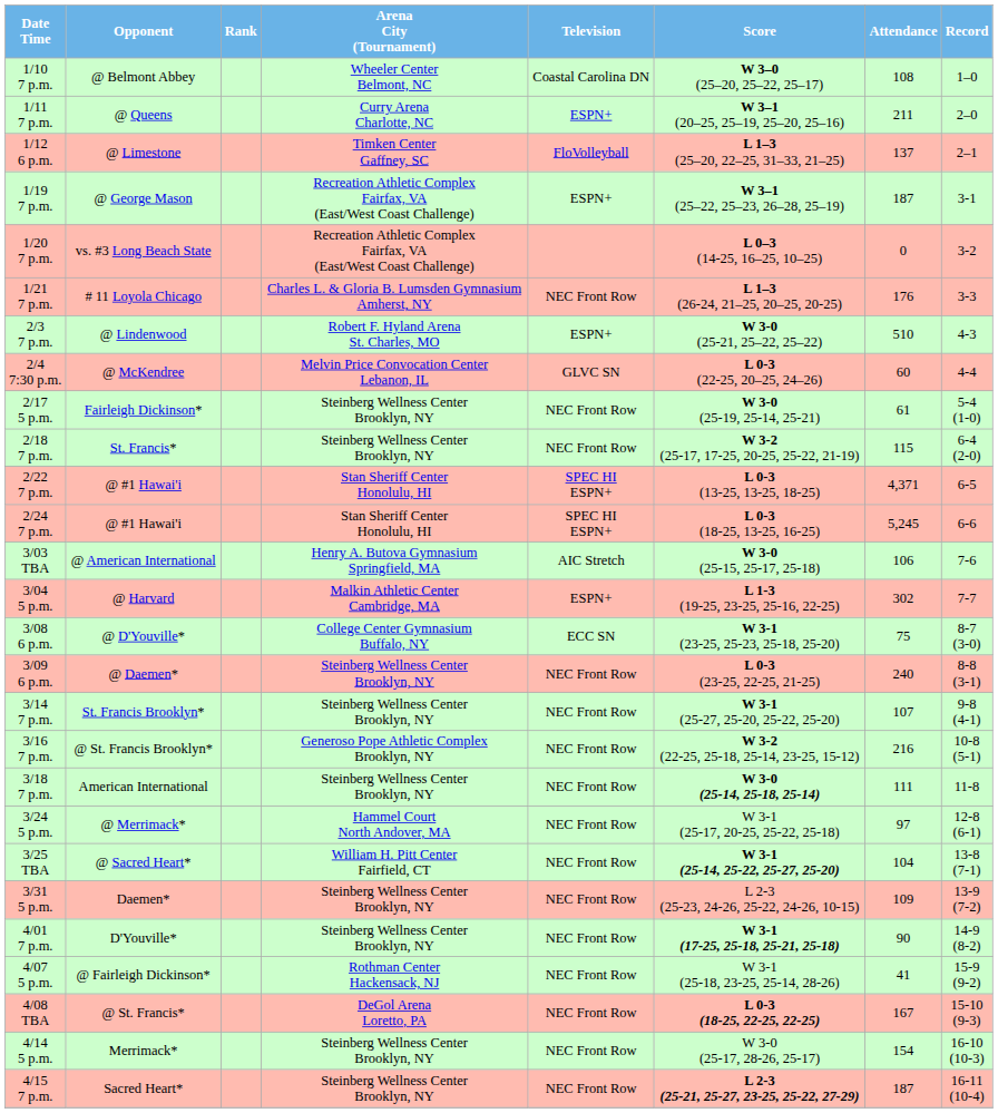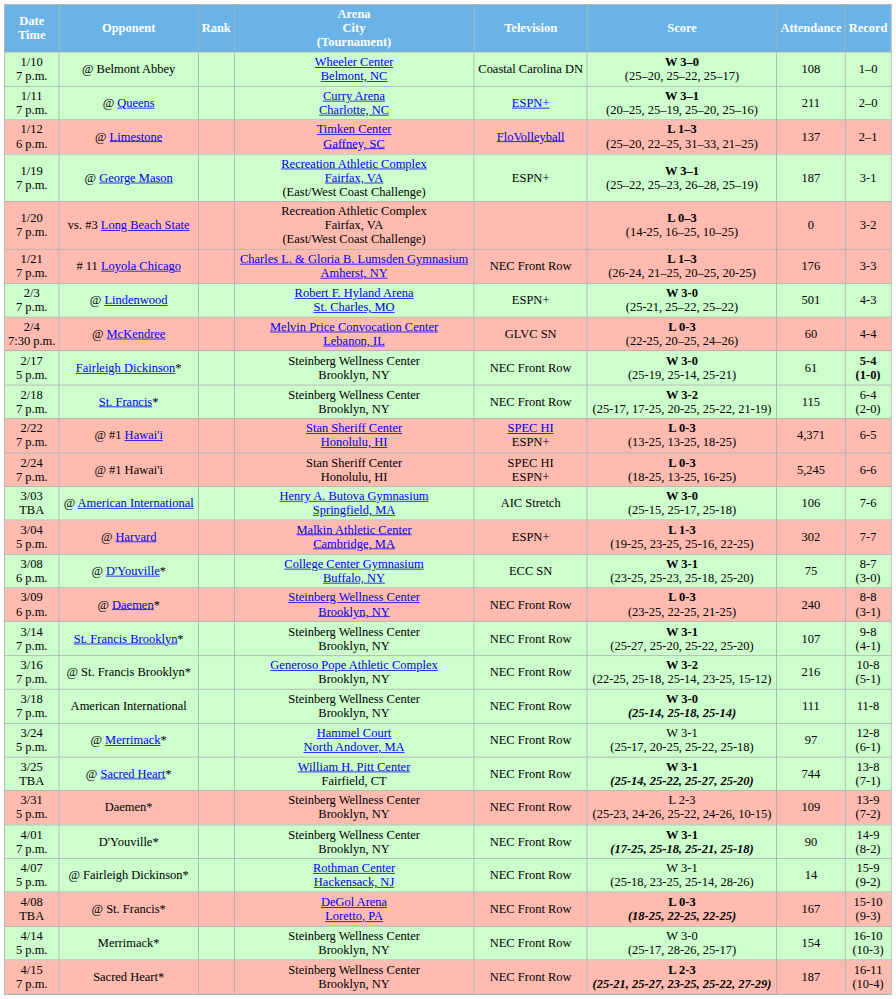2/3 7 p.m. | Attendance: 510 -> 501
2/17 5 p.m. | Record: normal -> bold
3/25 TBA | Attendance: 104 -> 744
4/07 5 p.m. | Attendance: 41 -> 14
